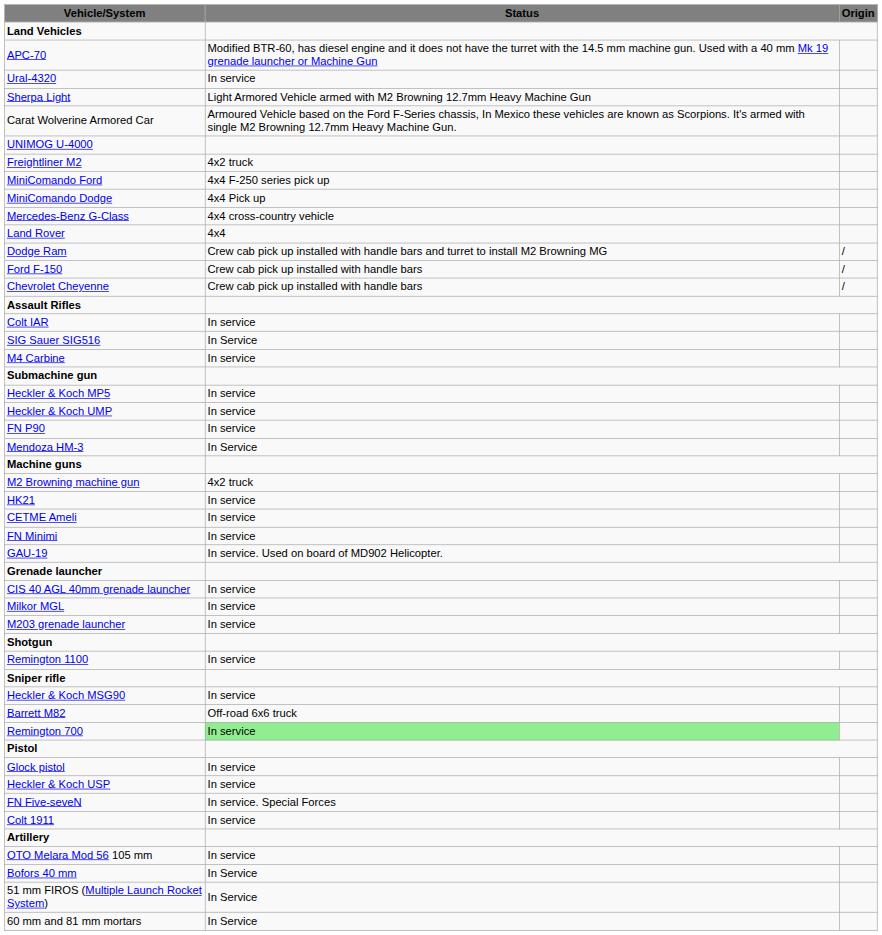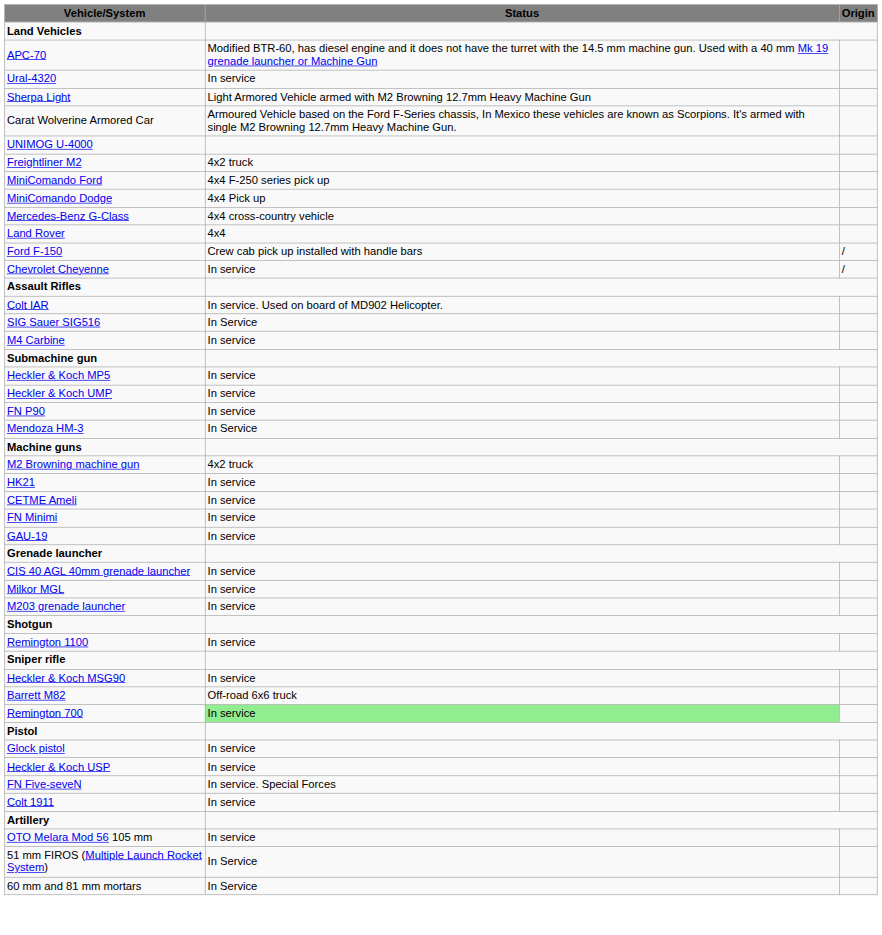- row: Dodge Ram | Crew cab pick up installed with handle bars and turret to install M2 Browning MG | /
Chevrolet Cheyenne | Status: Crew cab pick up installed with handle bars -> In service
Colt IAR | Status: In service -> In service. Used on board of MD902 Helicopter.
GAU-19 | Status: In service. Used on board of MD902 Helicopter. -> In service
- row: Bofors 40 mm | In Service
